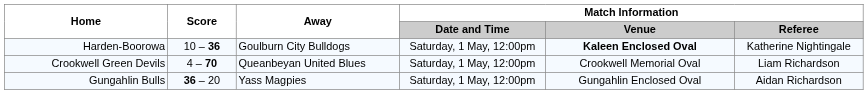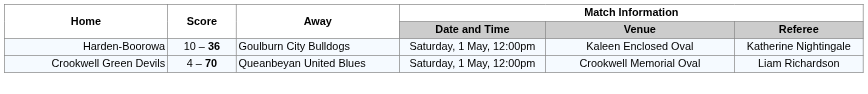Harden-Boorowa | Match Information / Venue: bold -> normal
- row: Gungahlin Bulls | 36 – 20 | Yass Magpies | Saturday, 1 May, 12:00pm | Gungahlin Enclosed Oval | Aidan Richardson
